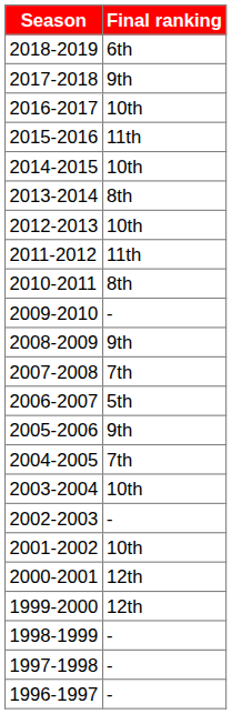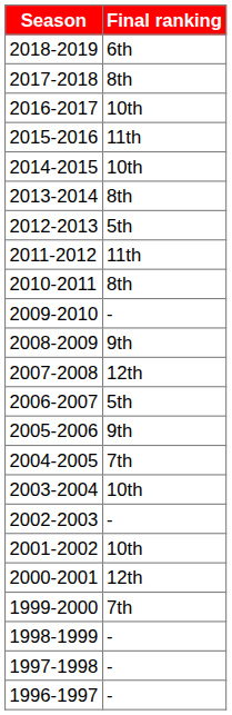2017-2018 | Final ranking: 9th -> 8th
2012-2013 | Final ranking: 10th -> 5th
2007-2008 | Final ranking: 7th -> 12th
1999-2000 | Final ranking: 12th -> 7th
